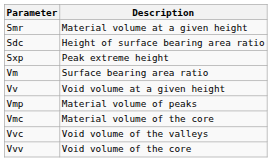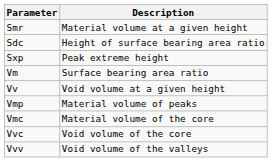Vvc | Description: Void volume of the valleys -> Void volume of the core
Vvv | Description: Void volume of the core -> Void volume of the valleys
